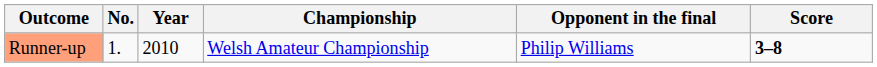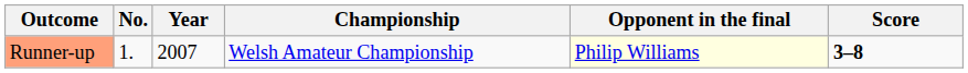Runner-up | Year: 2010 -> 2007
Runner-up | Opponent in the final: no background -> lightyellow background
